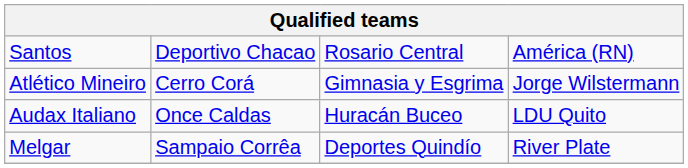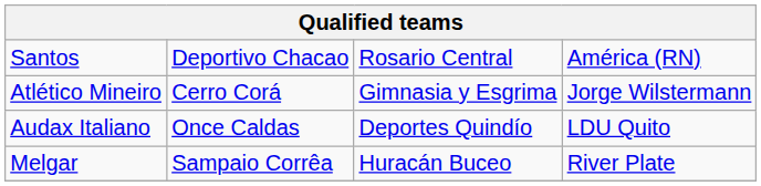Audax Italiano | column 3: Huracán Buceo -> Deportes Quindío
Melgar | column 3: Deportes Quindío -> Huracán Buceo
